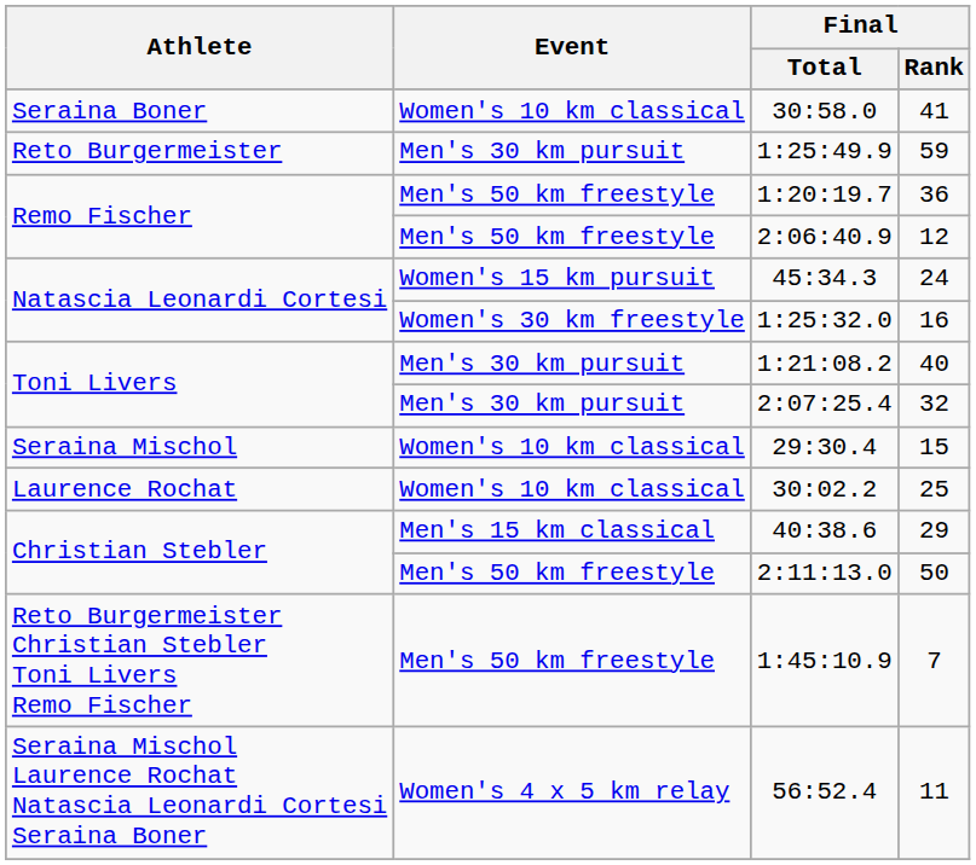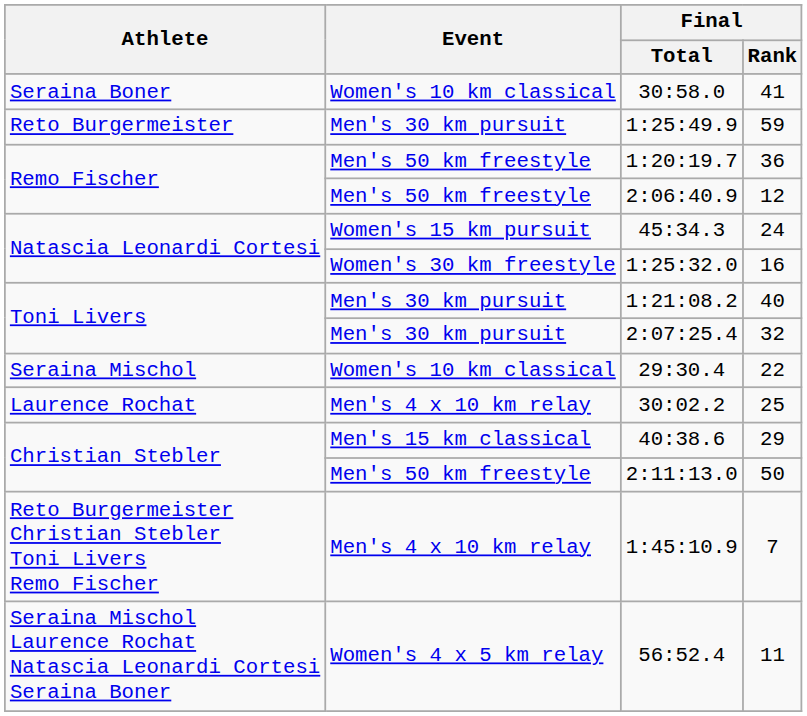29:30.4 | Final / Rank: 15 -> 22
30:02.2 | Event: Women's 10 km classical -> Men's 4 x 10 km relay
1:45:10.9 | Event: Men's 50 km freestyle -> Men's 4 x 10 km relay
